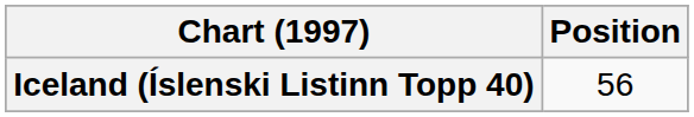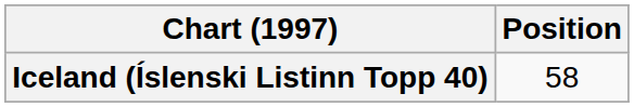Iceland (Íslenski Listinn Topp 40) | Position: 56 -> 58
